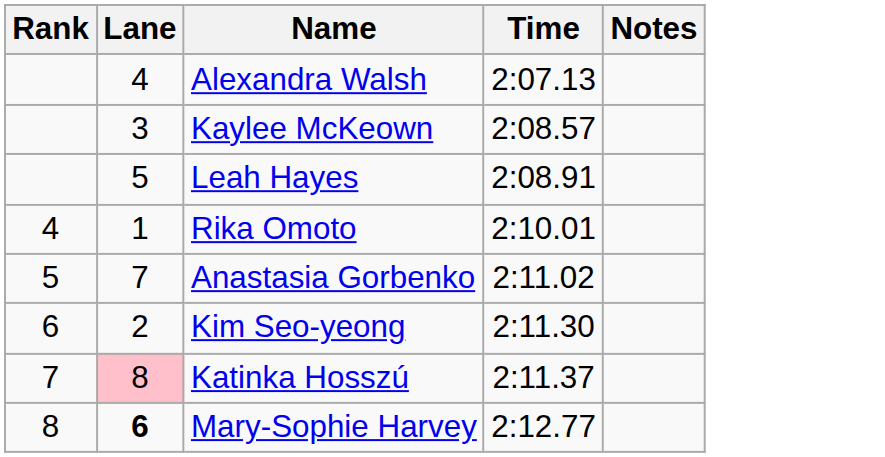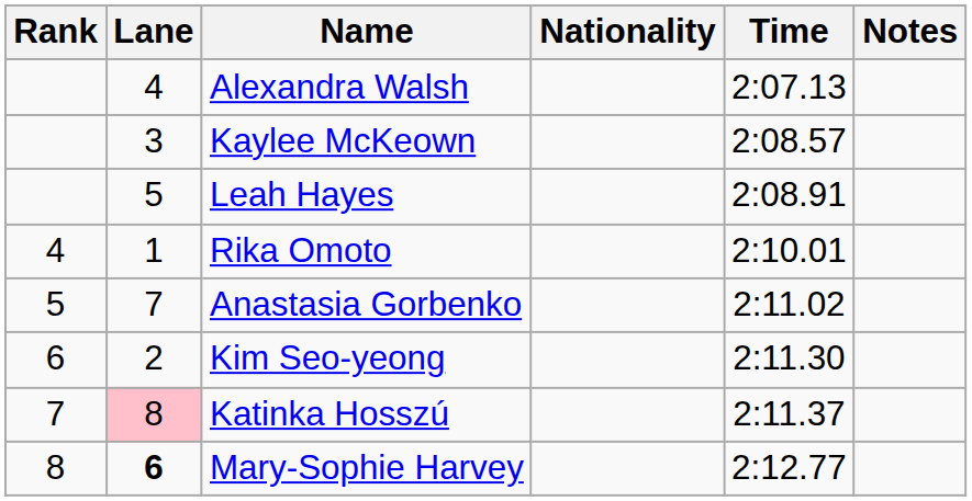+ column: Nationality
